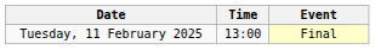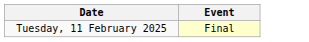- column: Time | 13:00
